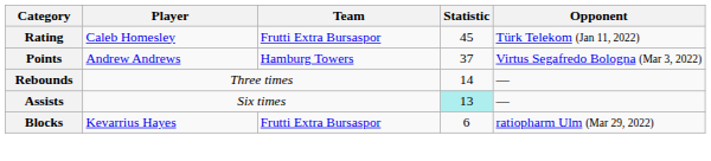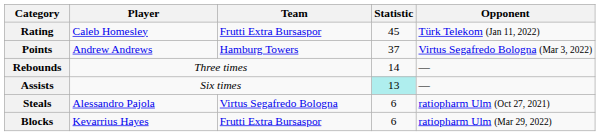+ row: Steals | Alessandro Pajola | Virtus Segafredo Bologna | 6 | ratiopharm Ulm (Oct 27, 2021)
